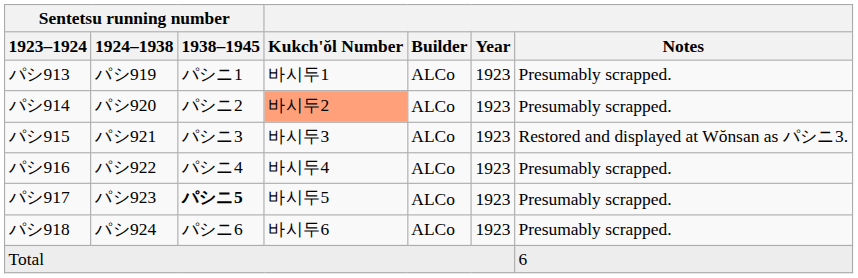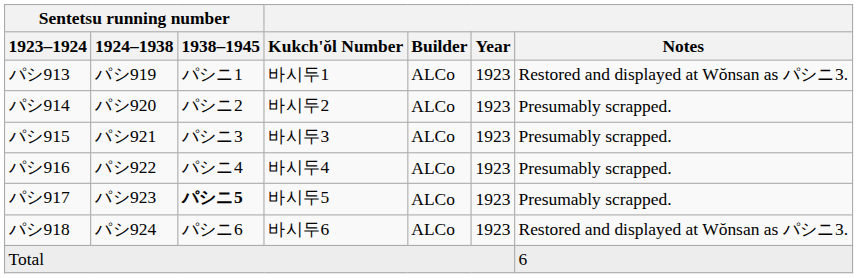パシ913 | Notes: Presumably scrapped. -> Restored and displayed at Wŏnsan as パシニ3.
パシ914 | Kukch'ŏl Number: lightsalmon background -> no background
パシ915 | Notes: Restored and displayed at Wŏnsan as パシニ3. -> Presumably scrapped.
パシ918 | Notes: Presumably scrapped. -> Restored and displayed at Wŏnsan as パシニ3.
